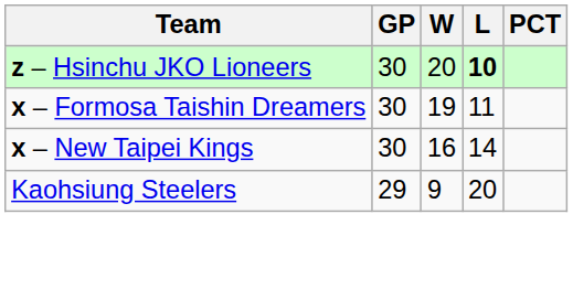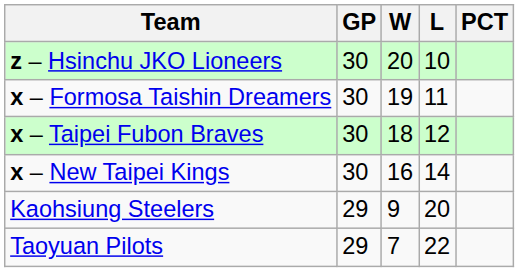z – Hsinchu JKO Lioneers | L: bold -> normal
+ row: x – Taipei Fubon Braves | 30 | 18 | 12
+ row: Taoyuan Pilots | 29 | 7 | 22
